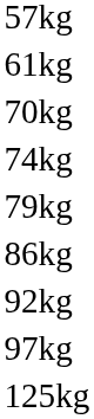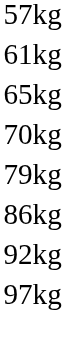+ row: 65kg
- row: 74kg
- row: 125kg
